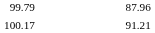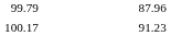100.17 | column 3: 91.21 -> 91.23
